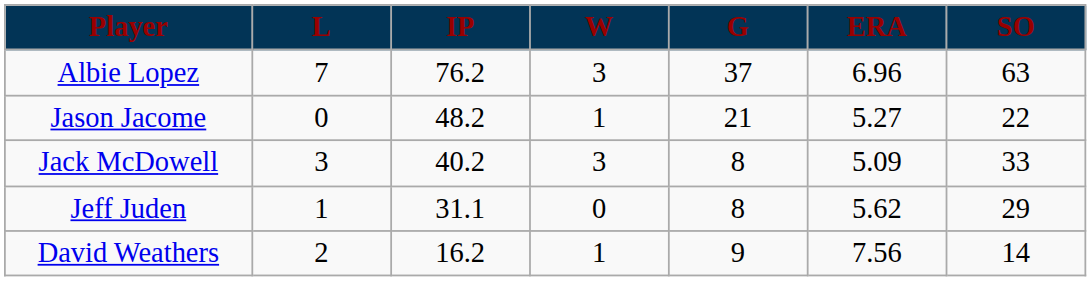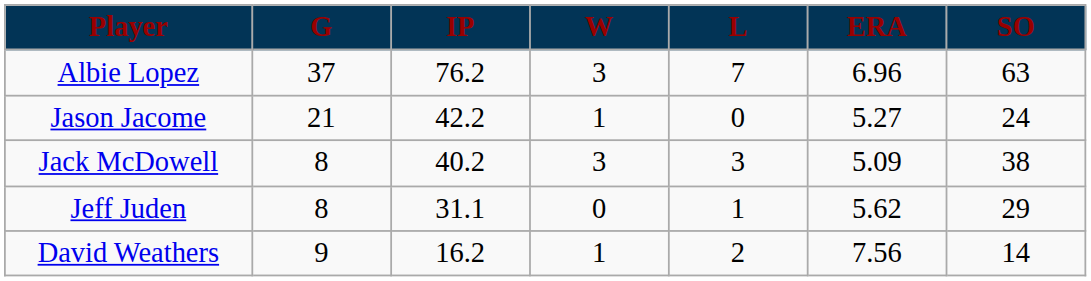columns swapped: G <-> L
Jason Jacome | IP: 48.2 -> 42.2
Jason Jacome | SO: 22 -> 24
Jack McDowell | SO: 33 -> 38
